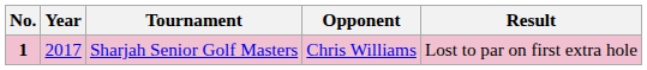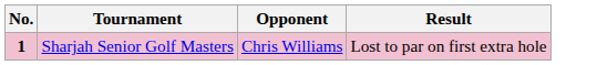- column: Year | 2017
